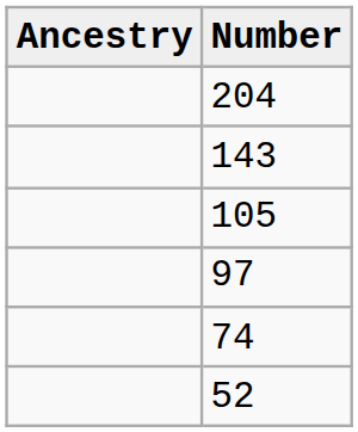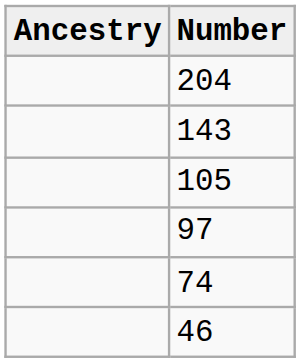- row: 52
+ row: 46
